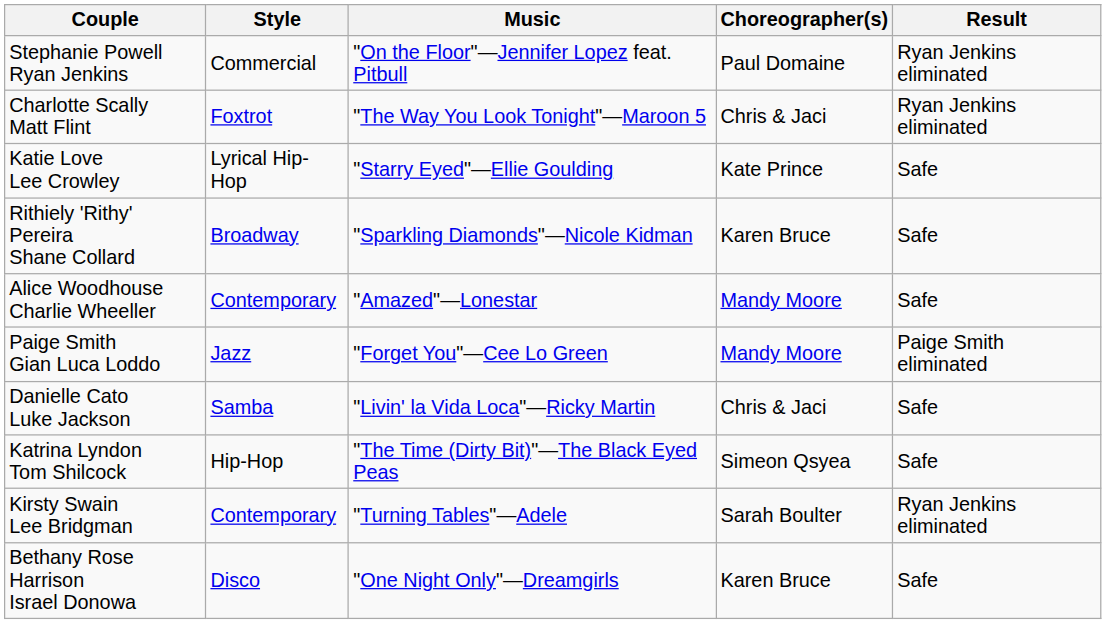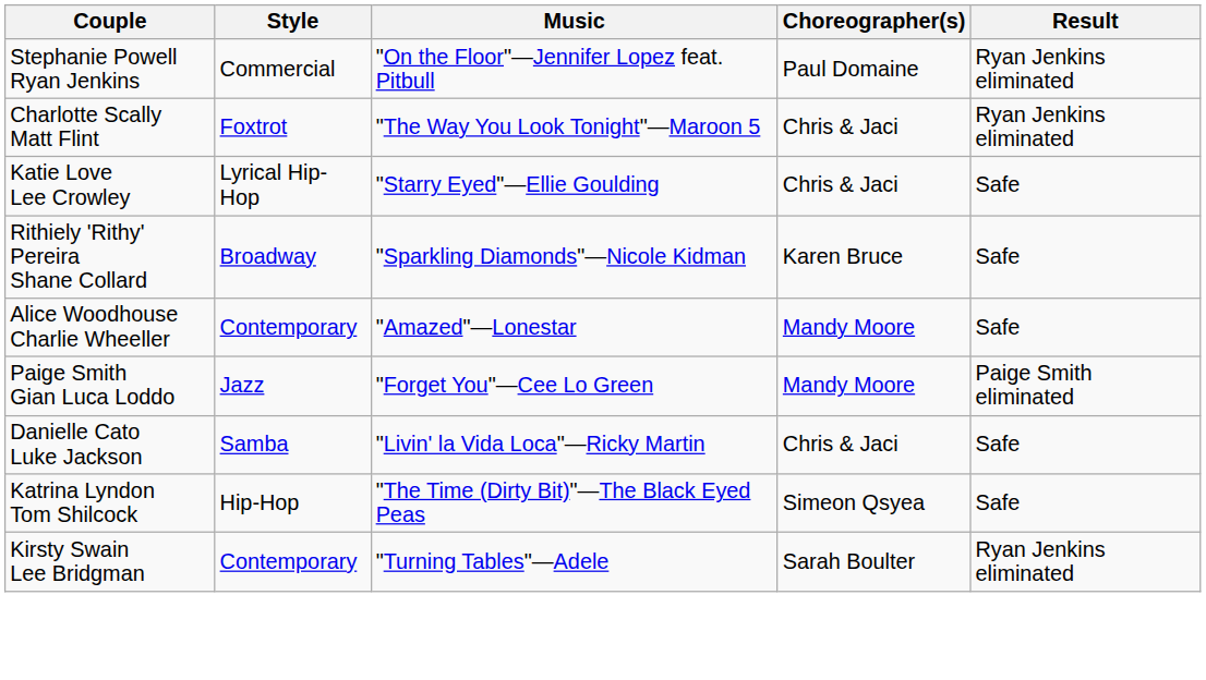Katie Love Lee Crowley | Choreographer(s): Kate Prince -> Chris & Jaci
- row: Bethany Rose Harrison Israel Donowa | Disco | "One Night Only"—Dreamgirls | Karen Bruce | Safe
